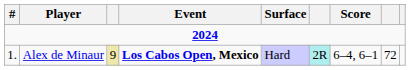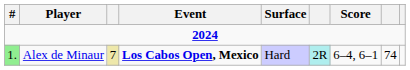Alex de Minaur | #: no background -> lightgreen background
Alex de Minaur | column 3: 9 -> 7
Alex de Minaur | column 8: 72 -> 74
